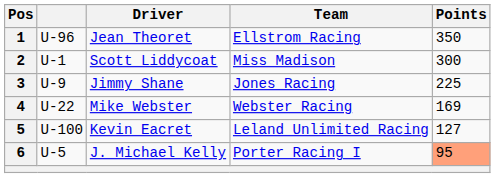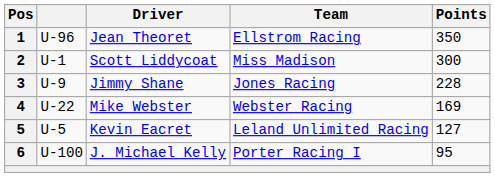3 | Points: 225 -> 228
5 | column 2: U-100 -> U-5
6 | column 2: U-5 -> U-100
6 | Points: lightsalmon background -> no background
